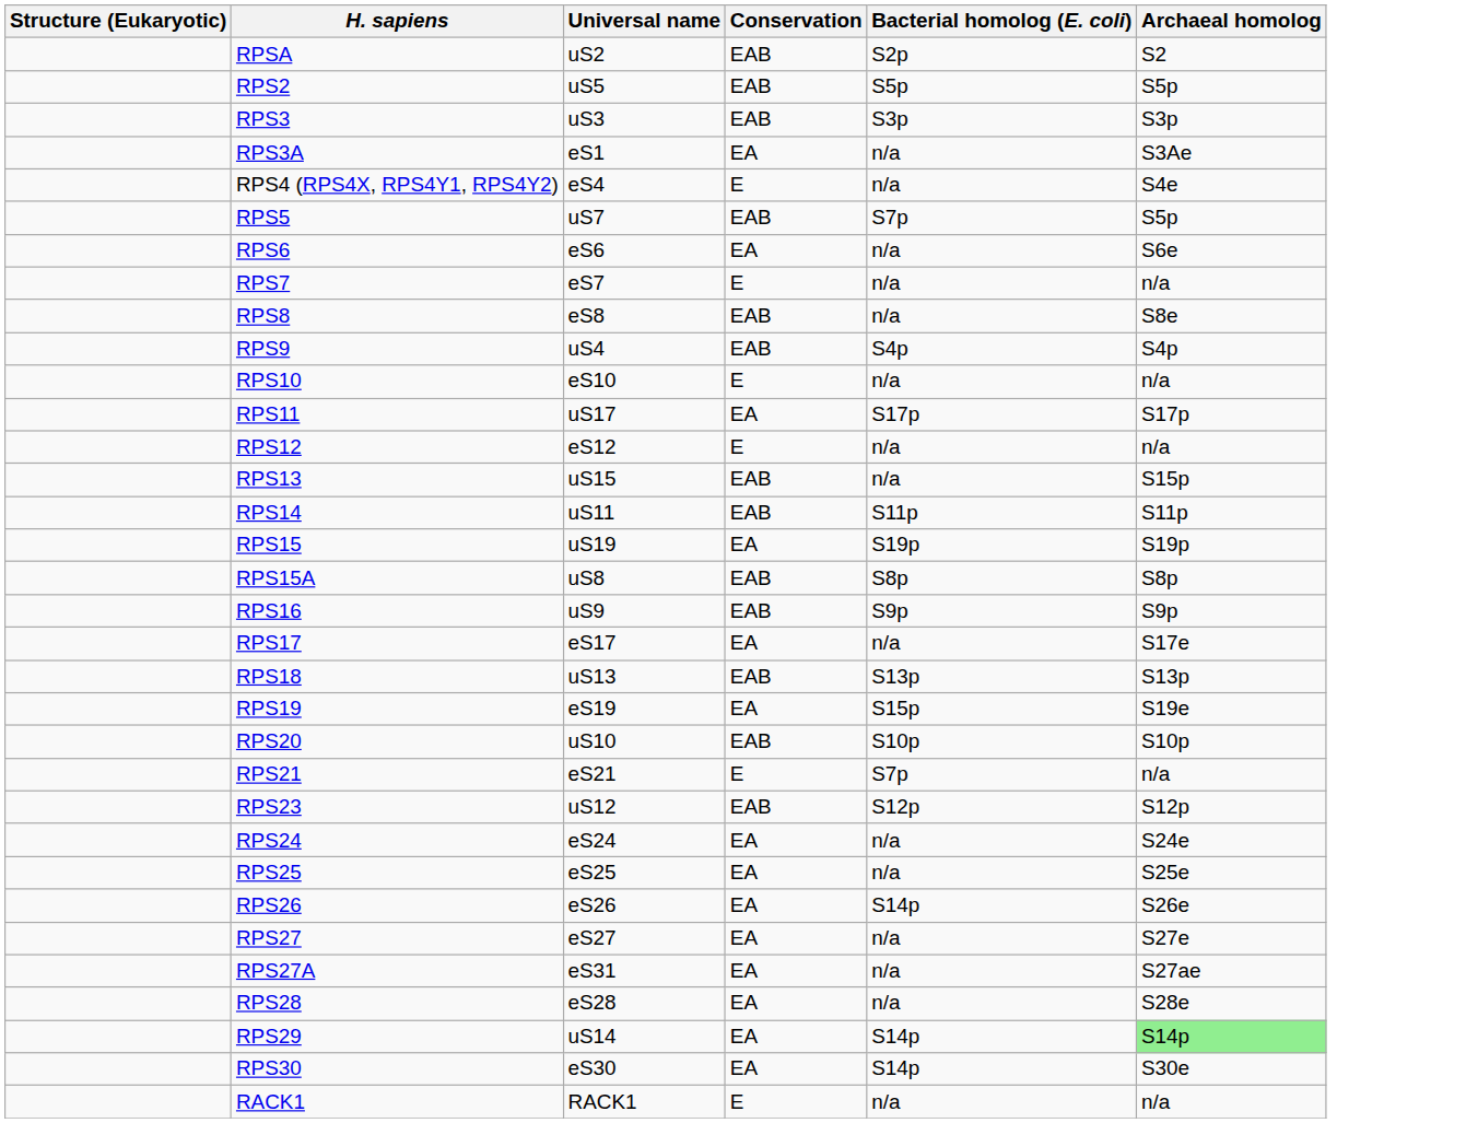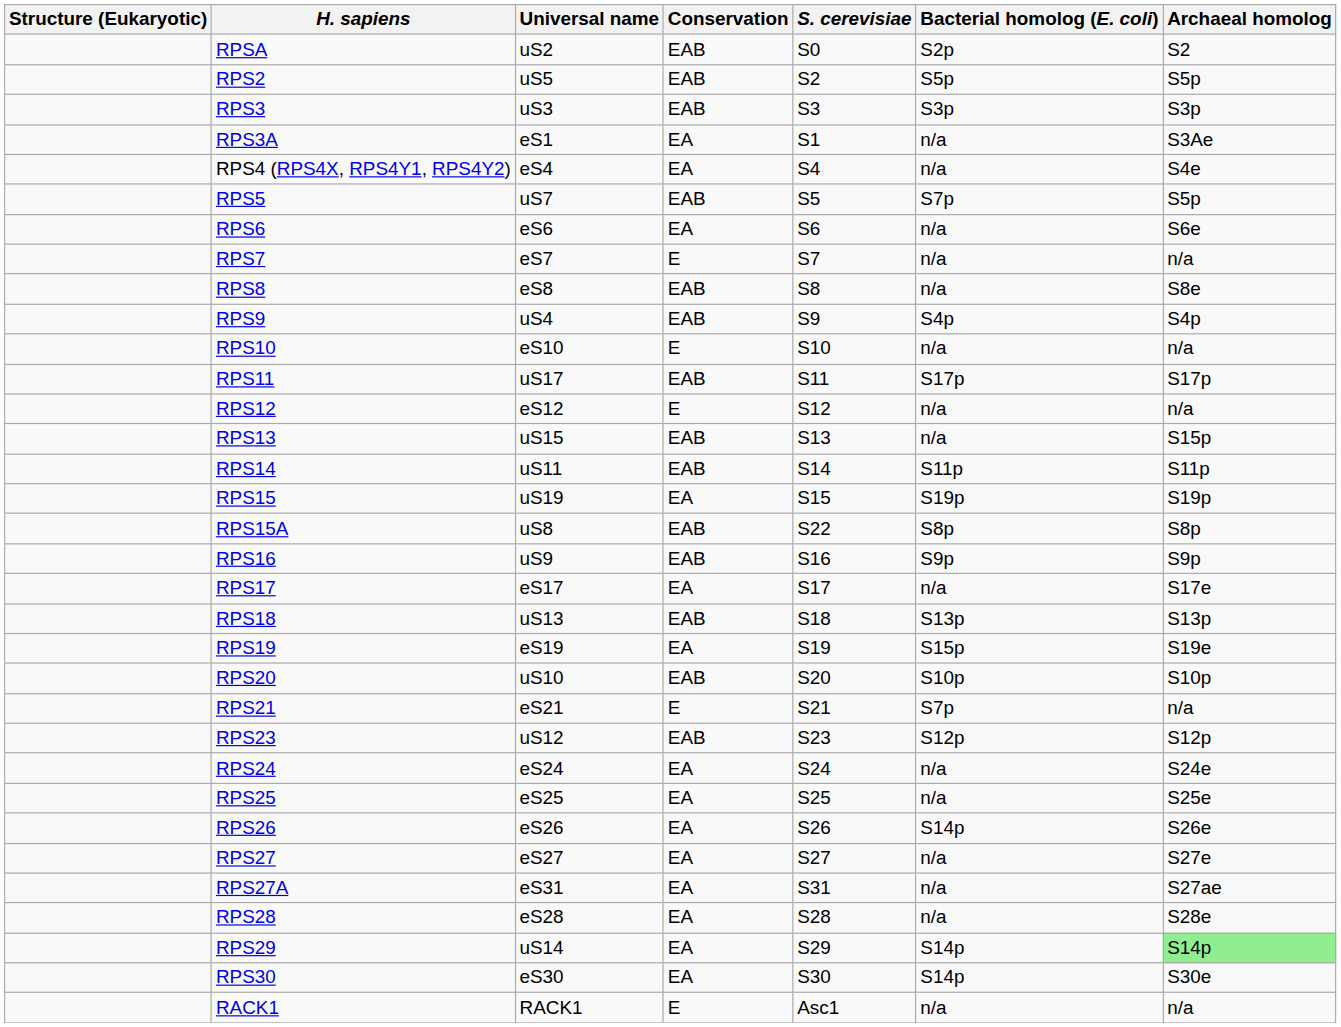+ column: S. cerevisiae | S0 | S2 | S3 | S1 | S4 | S5 | S6 | S7 | S8 | S9 | S10 | S11 | S12 | S13 | S14 | S15 | S22 | S16 | S17 | S18 | S19 | S20 | S21 | S23 | S24 | S25 | S26 | S27 | S31 | S28 | S29 | S30 | Asc1
RPS4 (RPS4X, RPS4Y1, RPS4Y2) | Conservation: E -> EA
RPS11 | Conservation: EA -> EAB
